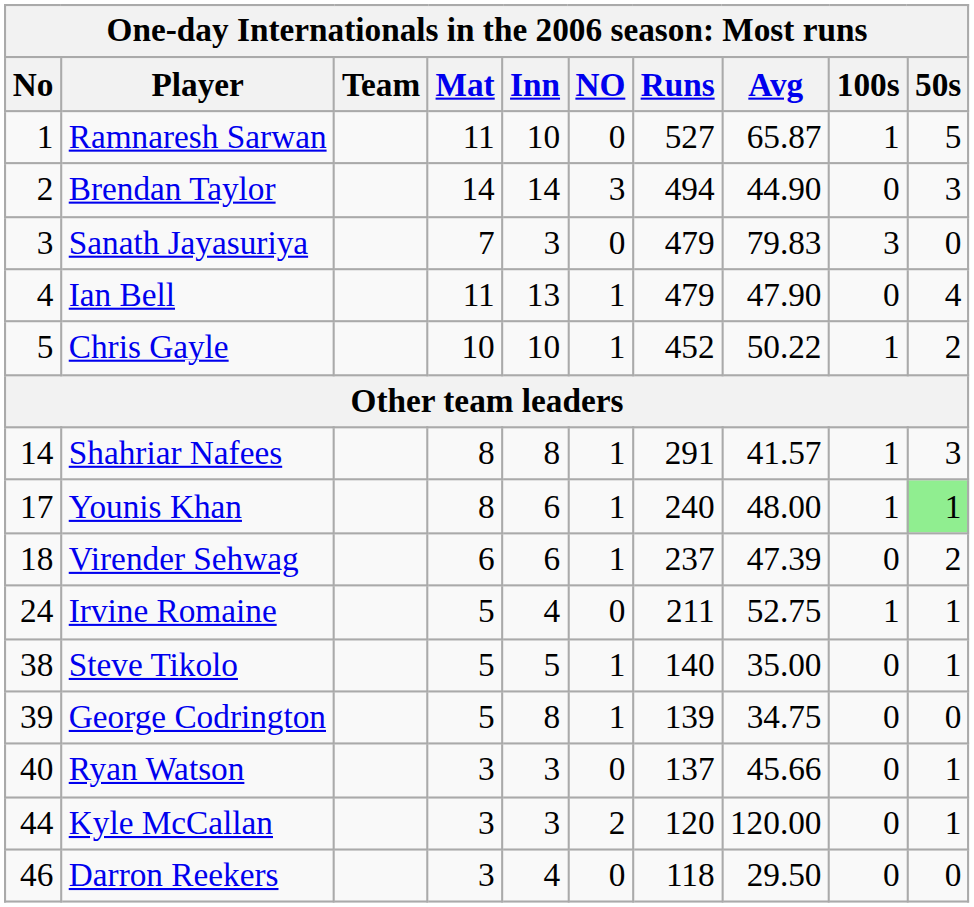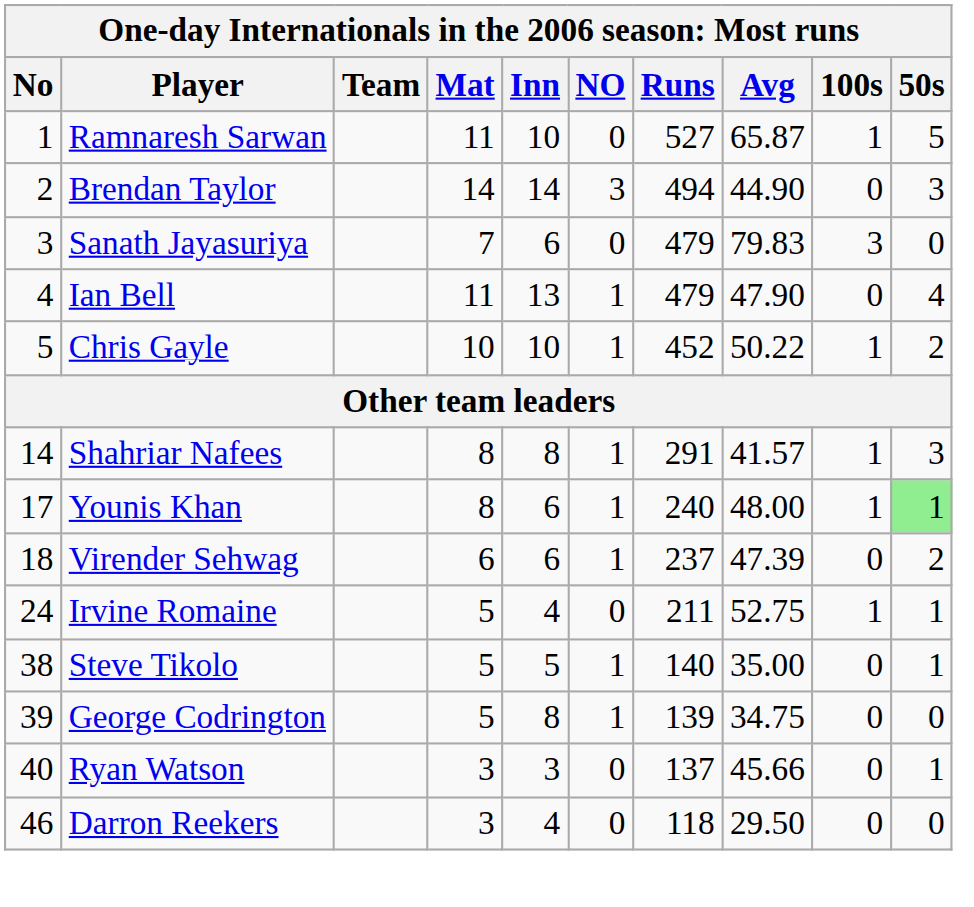Sanath Jayasuriya | Inn: 3 -> 6
- row: 44 | Kyle McCallan | 3 | 3 | 2 | 120 | 120.00 | 0 | 1
